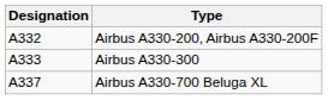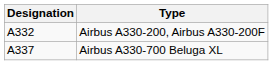- row: A333 | Airbus A330-300
